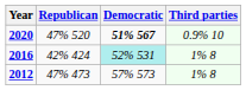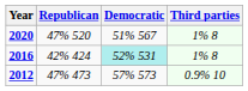2020 | Democratic: bold -> normal
2020 | Third parties: 0.9% 10 -> 1% 8
2012 | Third parties: 1% 8 -> 0.9% 10
